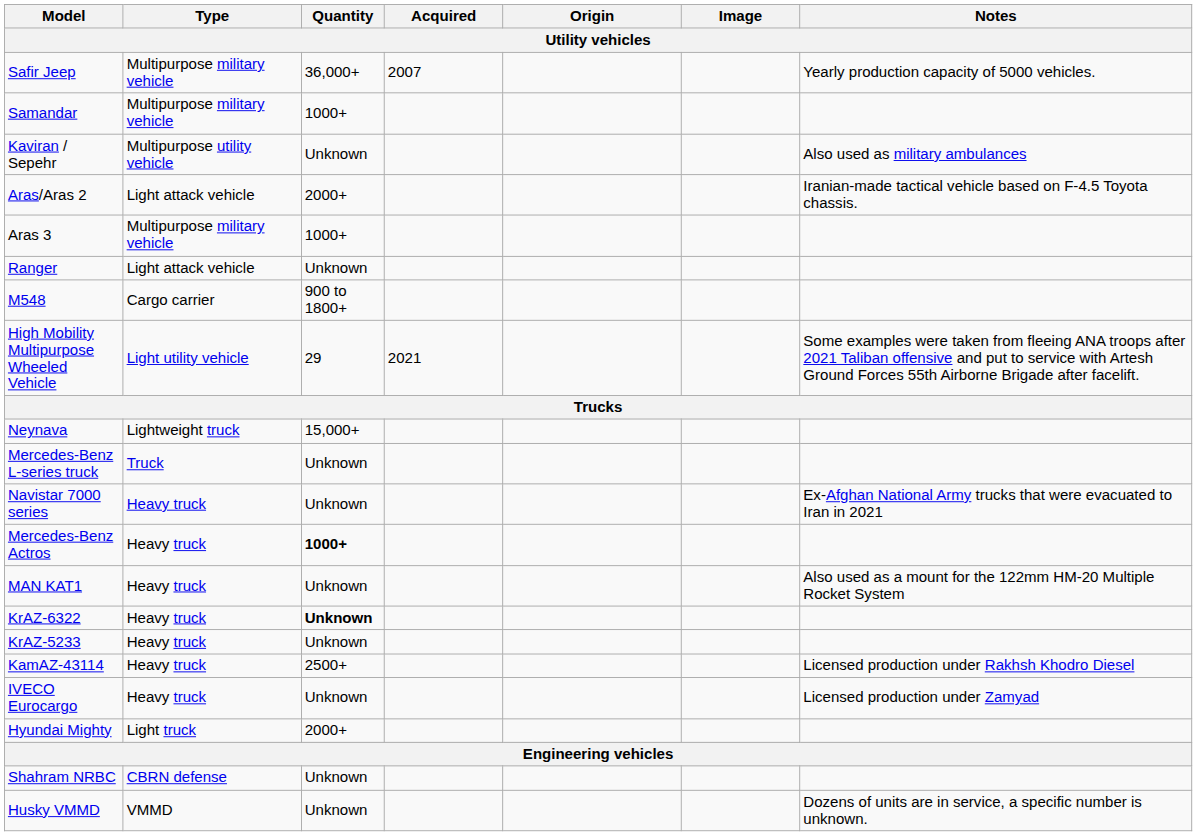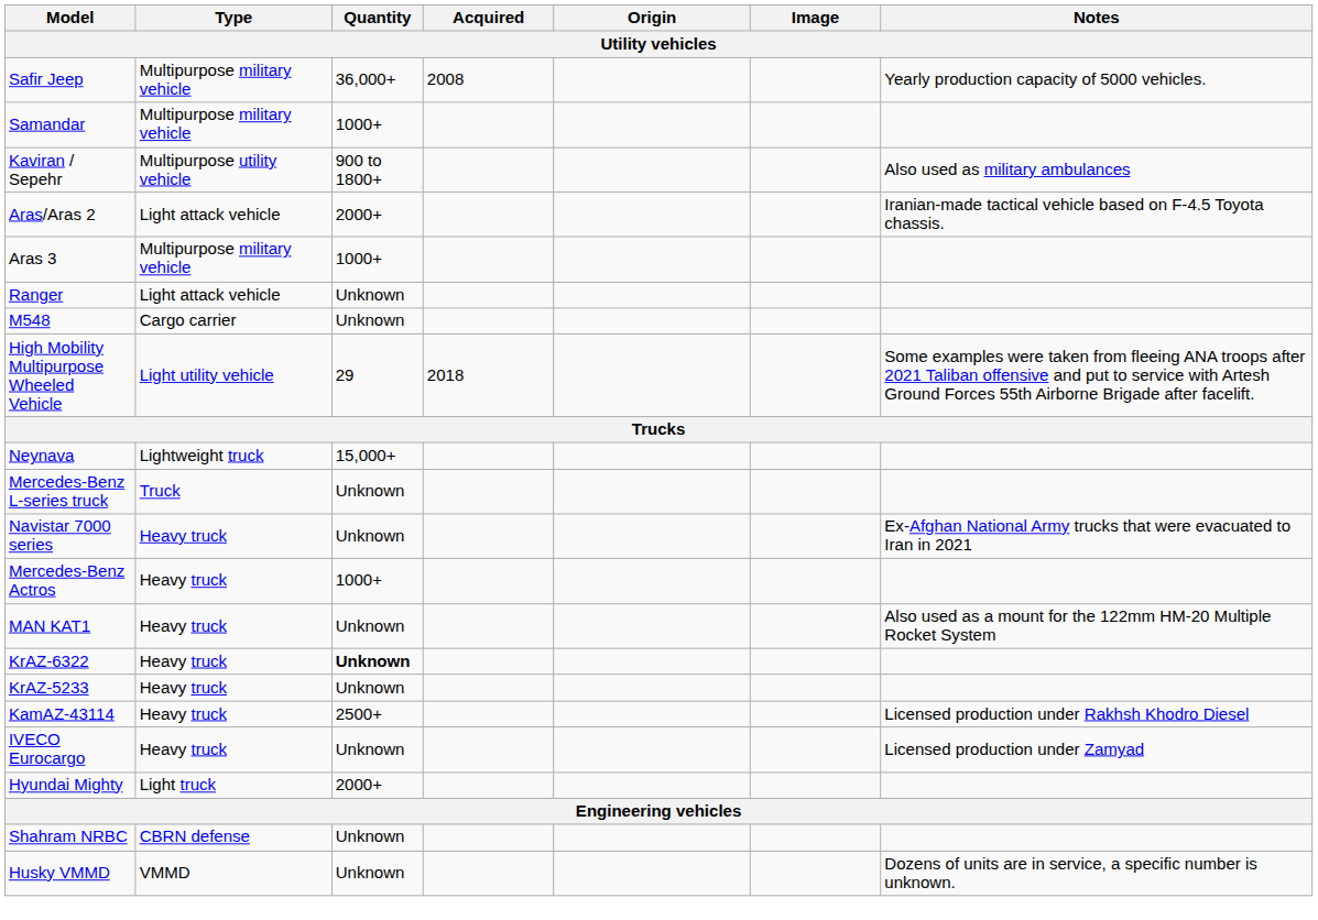Safir Jeep | Acquired: 2007 -> 2008
Kaviran / Sepehr | Quantity: Unknown -> 900 to 1800+
M548 | Quantity: 900 to 1800+ -> Unknown
High Mobility Multipurpose Wheeled Vehicle | Acquired: 2021 -> 2018
Mercedes-Benz Actros | Quantity: bold -> normal
